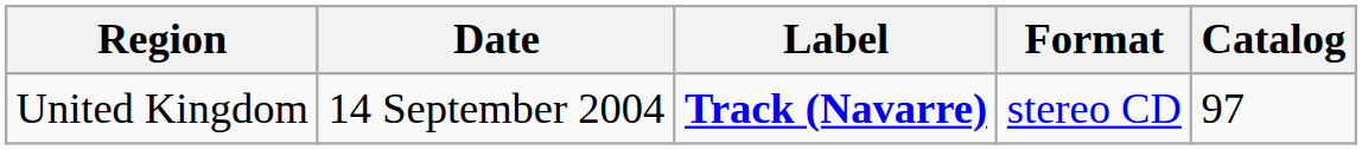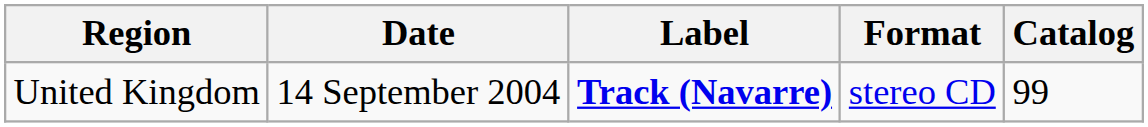United Kingdom | Catalog: 97 -> 99
